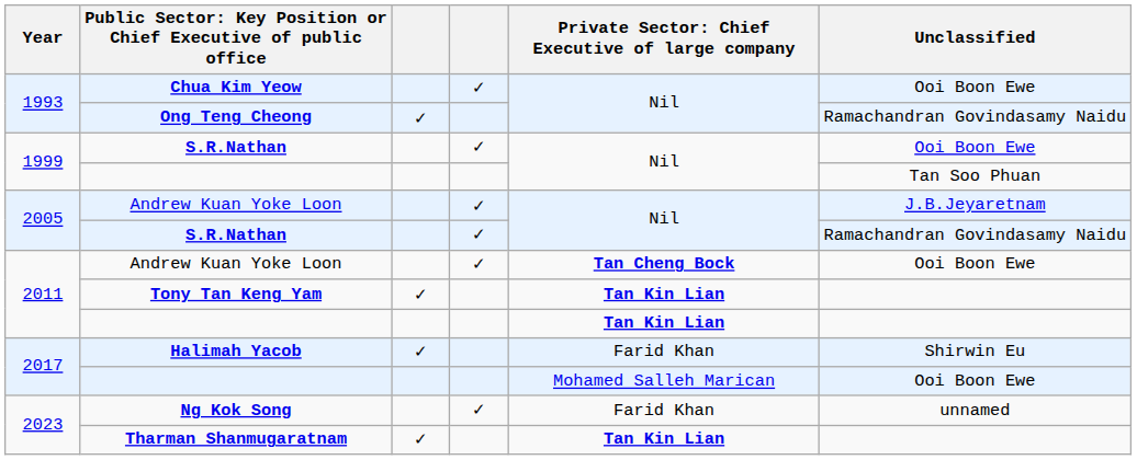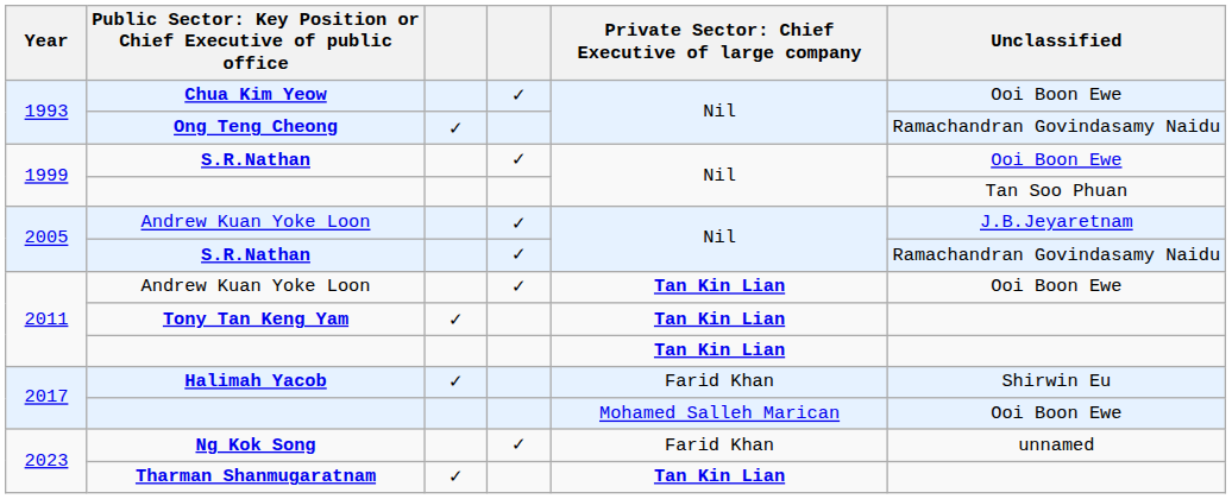2011 / Andrew Kuan Yoke Loon | column 5: Tan Cheng Bock -> Tan Kin Lian
